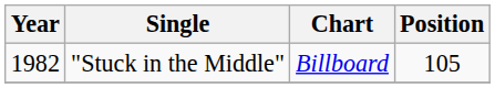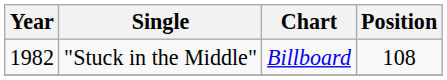"Stuck in the Middle" | Position: 105 -> 108
